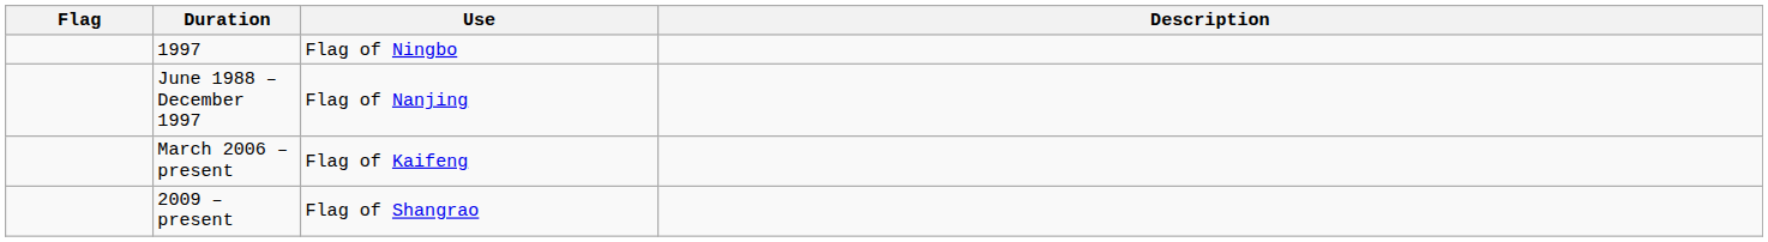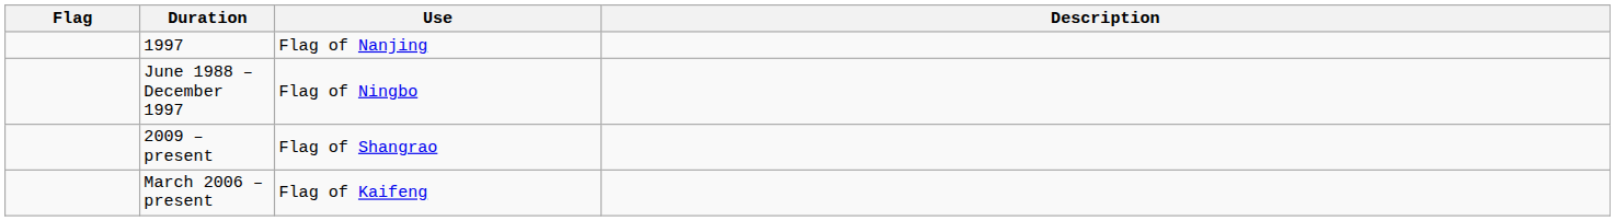1997 | Use: Flag of Ningbo -> Flag of Nanjing
June 1988 – December 1997 | Use: Flag of Nanjing -> Flag of Ningbo
rows swapped: March 2006 – present <-> 2009 – present
